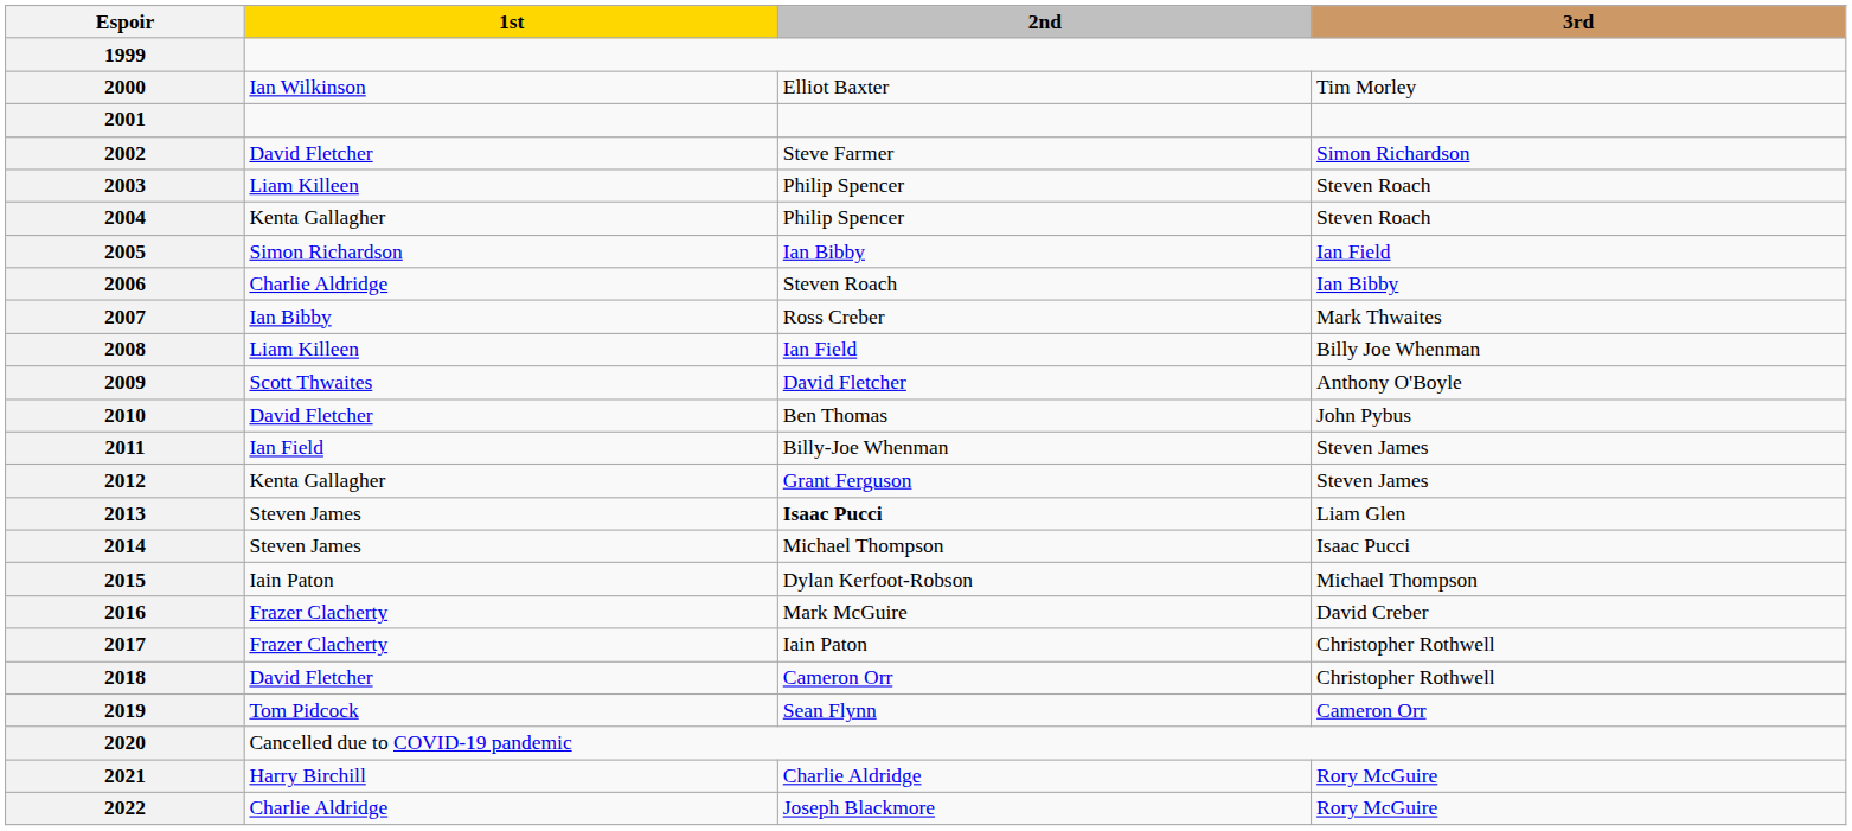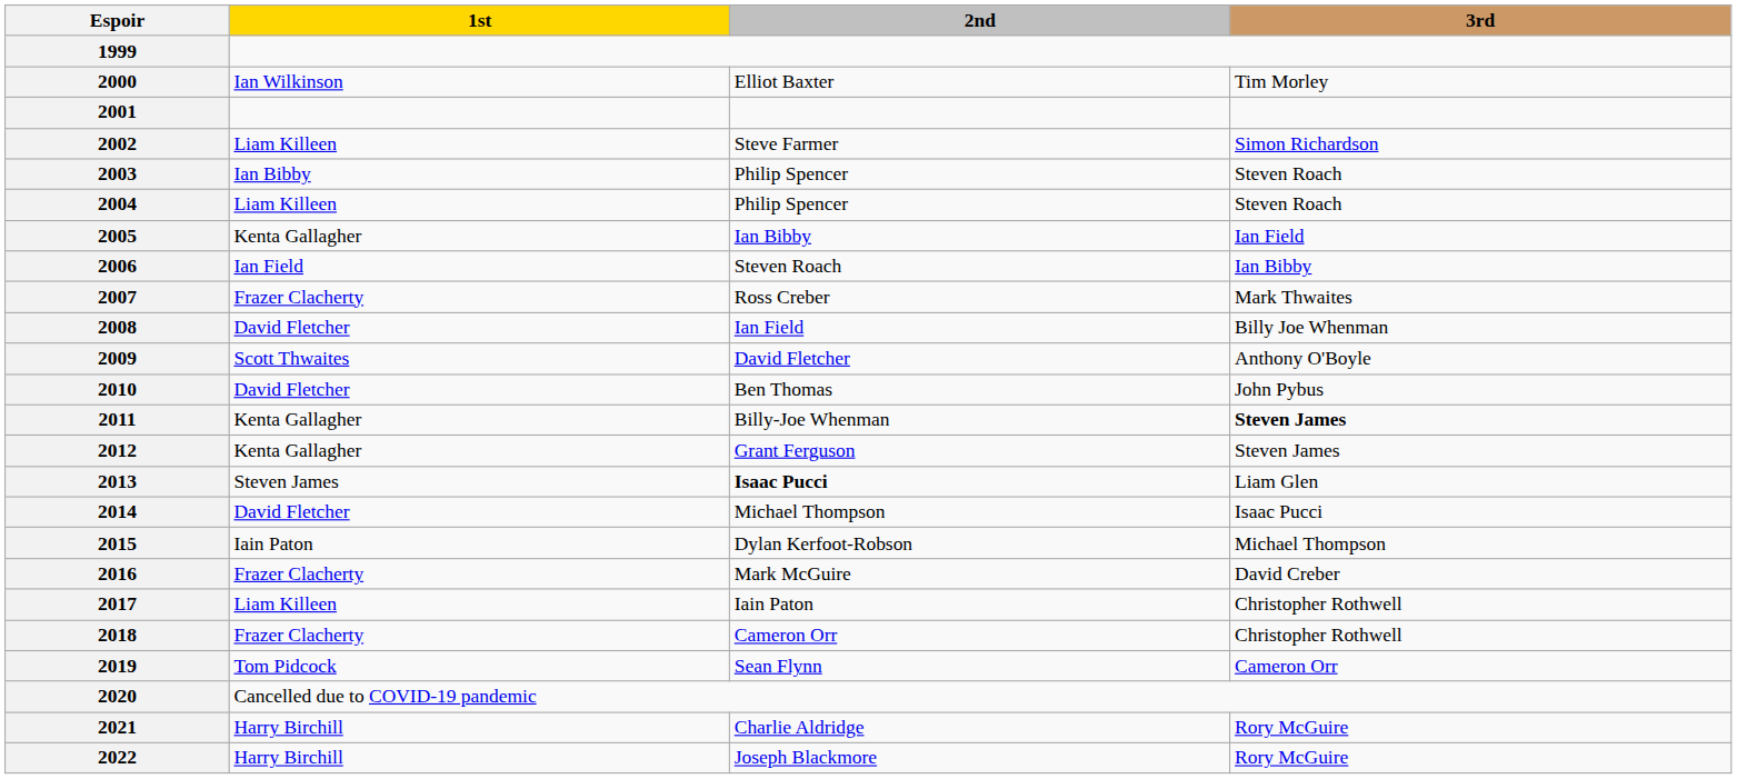2002 | 1st: David Fletcher -> Liam Killeen
2003 | 1st: Liam Killeen -> Ian Bibby
2004 | 1st: Kenta Gallagher -> Liam Killeen
2005 | 1st: Simon Richardson -> Kenta Gallagher
2006 | 1st: Charlie Aldridge -> Ian Field
2007 | 1st: Ian Bibby -> Frazer Clacherty
2008 | 1st: Liam Killeen -> David Fletcher
2011 | 1st: Ian Field -> Kenta Gallagher
2011 | 3rd: normal -> bold
2014 | 1st: Steven James -> David Fletcher
2017 | 1st: Frazer Clacherty -> Liam Killeen
2018 | 1st: David Fletcher -> Frazer Clacherty
2022 | 1st: Charlie Aldridge -> Harry Birchill
